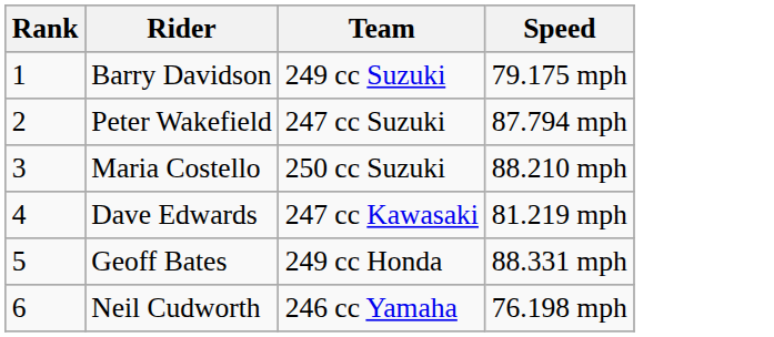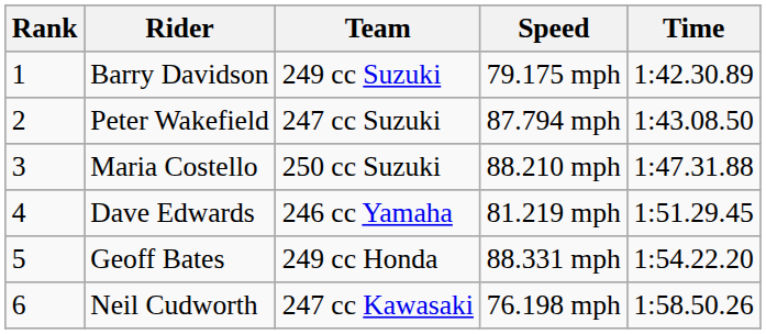+ column: Time | 1:42.30.89 | 1:43.08.50 | 1:47.31.88 | 1:51.29.45 | 1:54.22.20 | 1:58.50.26
Dave Edwards | Team: 247 cc Kawasaki -> 246 cc Yamaha
Neil Cudworth | Team: 246 cc Yamaha -> 247 cc Kawasaki
